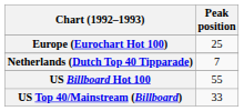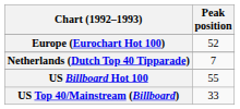Europe (Eurochart Hot 100) | Peak position: 25 -> 52
